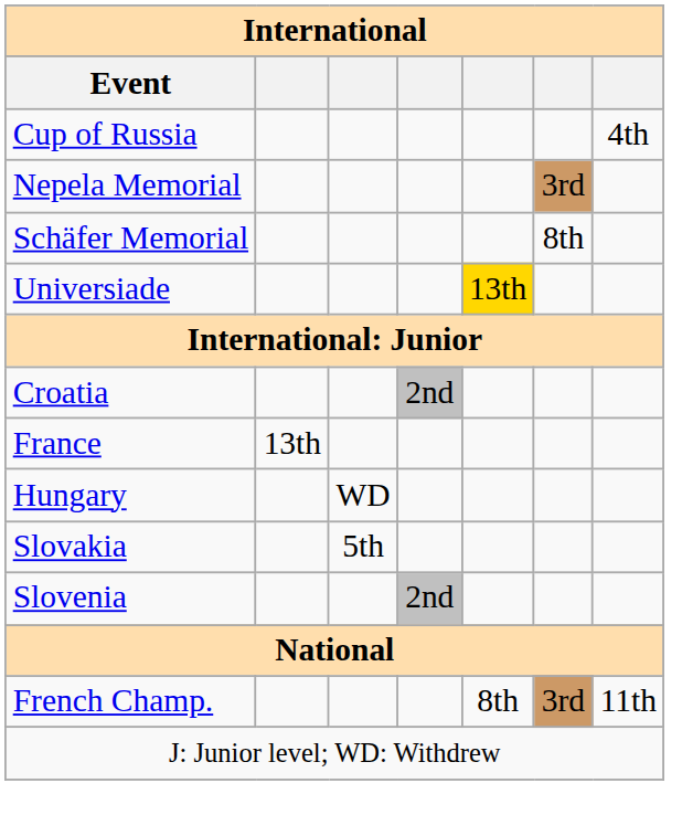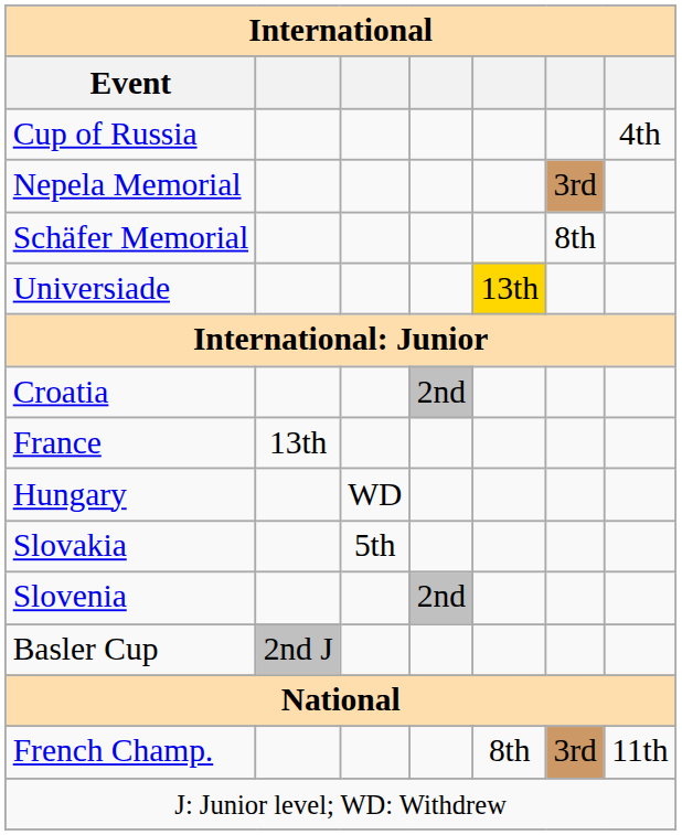+ row: Basler Cup | 2nd J
